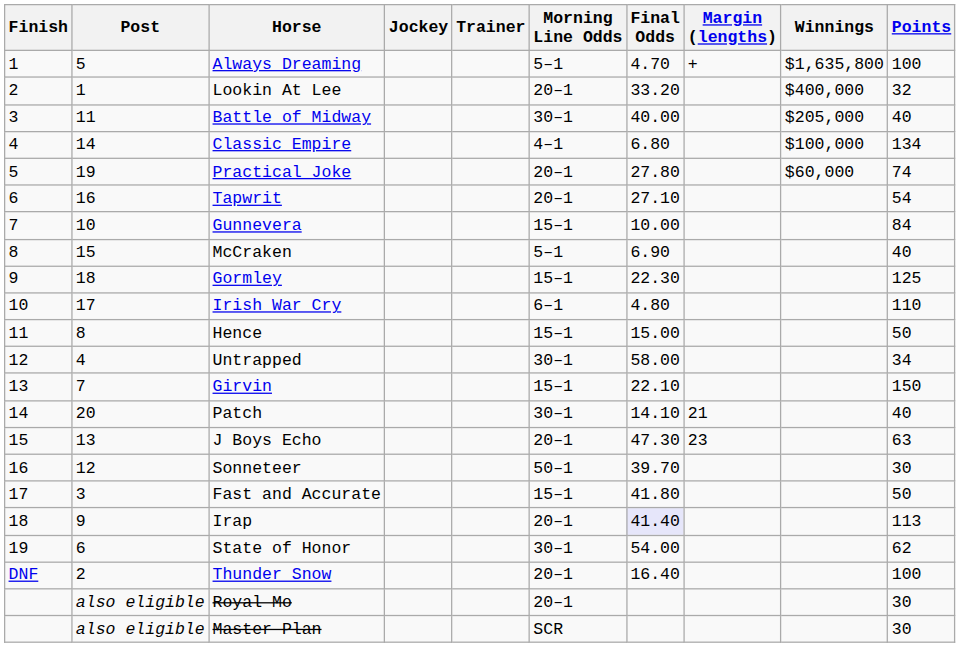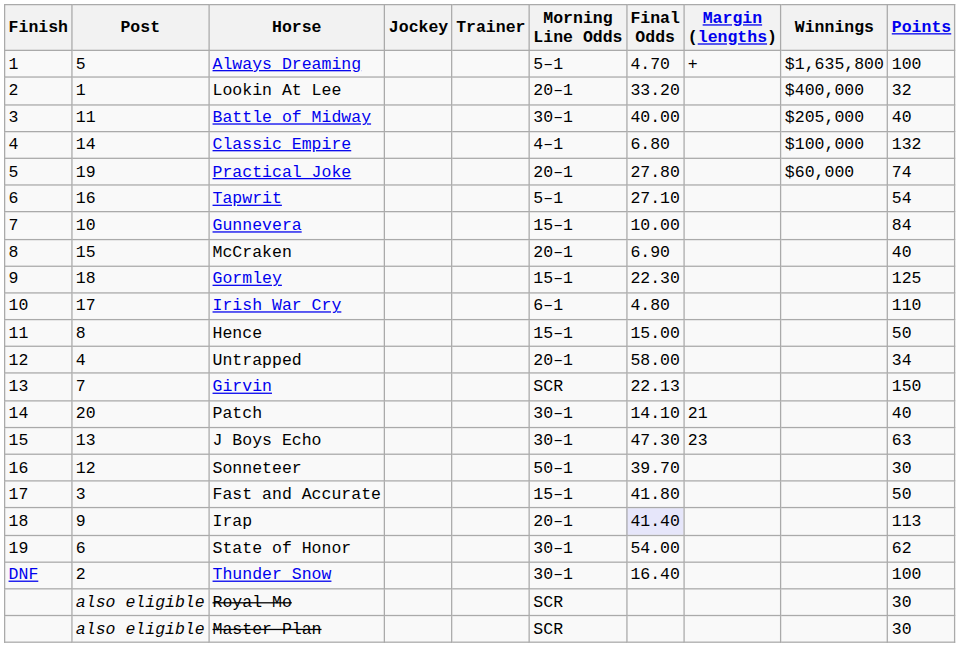Classic Empire | Points: 134 -> 132
Tapwrit | Morning Line Odds: 20–1 -> 5–1
McCraken | Morning Line Odds: 5–1 -> 20–1
Untrapped | Morning Line Odds: 30–1 -> 20–1
Girvin | Morning Line Odds: 15–1 -> SCR
Girvin | Final Odds: 22.10 -> 22.13
J Boys Echo | Morning Line Odds: 20–1 -> 30–1
Thunder Snow | Morning Line Odds: 20–1 -> 30–1
Royal Mo | Morning Line Odds: 20–1 -> SCR
